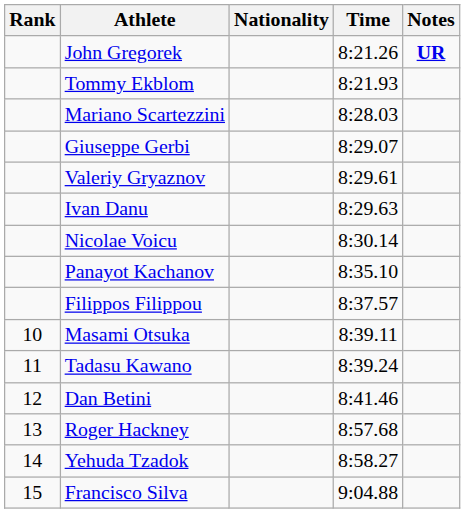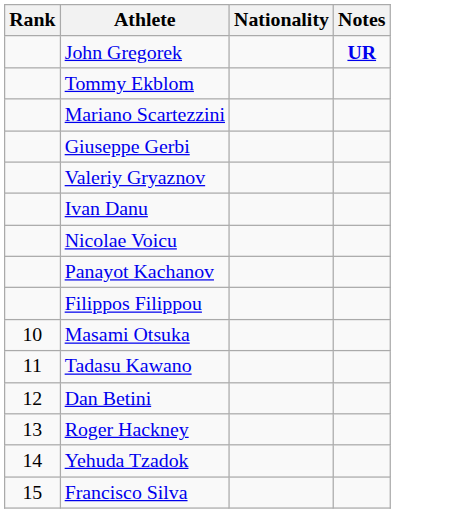- column: Time | 8:21.26 | 8:21.93 | 8:28.03 | 8:29.07 | 8:29.61 | 8:29.63 | 8:30.14 | 8:35.10 | 8:37.57 | 8:39.11 | 8:39.24 | 8:41.46 | 8:57.68 | 8:58.27 | 9:04.88
